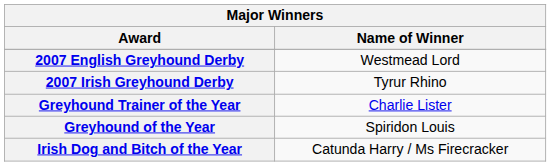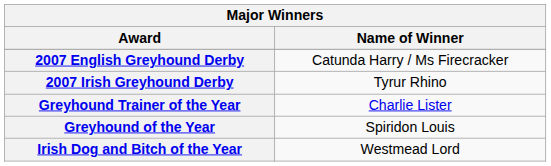2007 English Greyhound Derby | Name of Winner: Westmead Lord -> Catunda Harry / Ms Firecracker
Irish Dog and Bitch of the Year | Name of Winner: Catunda Harry / Ms Firecracker -> Westmead Lord
